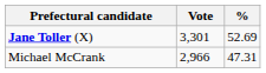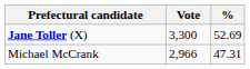Jane Toller (X) | Vote: 3,301 -> 3,300
